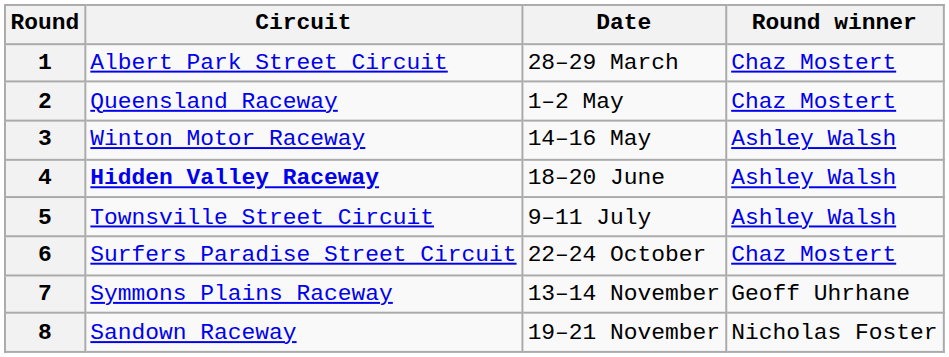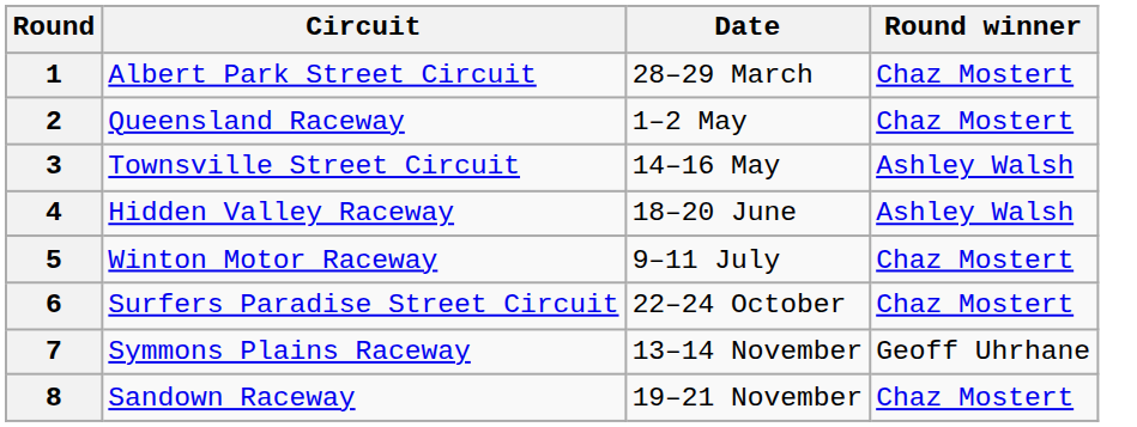3 | Circuit: Winton Motor Raceway -> Townsville Street Circuit
4 | Circuit: bold -> normal
5 | Circuit: Townsville Street Circuit -> Winton Motor Raceway
5 | Round winner: Ashley Walsh -> Chaz Mostert
8 | Round winner: Nicholas Foster -> Chaz Mostert
